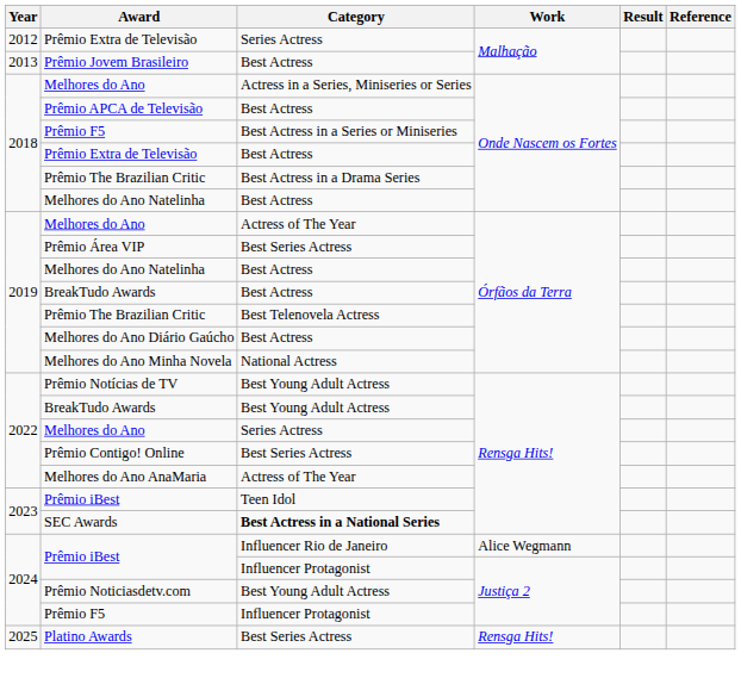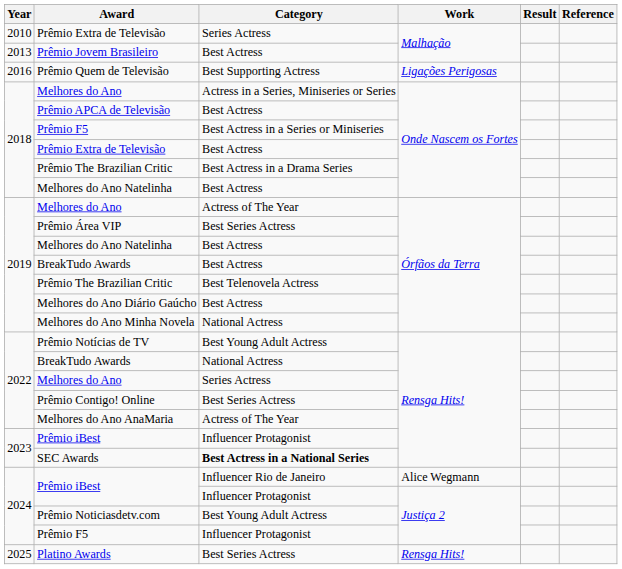Prêmio Extra de Televisão / Malhação | Year: 2012 -> 2010
+ row: 2016 | Prêmio Quem de Televisão | Best Supporting Actress | Ligações Perigosas
BreakTudo Awards / Rensga Hits! | Category: Best Young Adult Actress -> National Actress
Prêmio iBest / Rensga Hits! | Category: Teen Idol -> Influencer Protagonist
